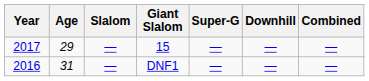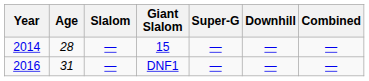15 | Year: 2017 -> 2014
15 | Age: 29 -> 28
